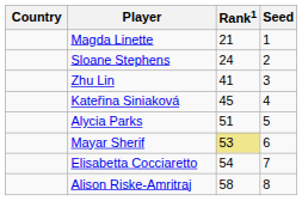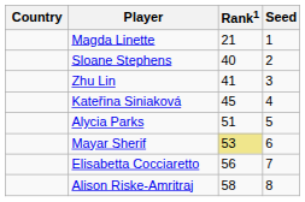Sloane Stephens | Rank1: 24 -> 40
Elisabetta Cocciaretto | Rank1: 54 -> 56
